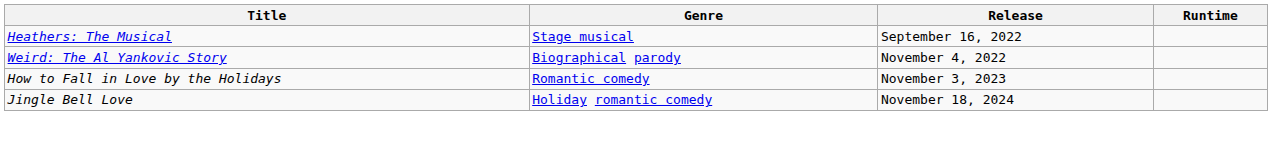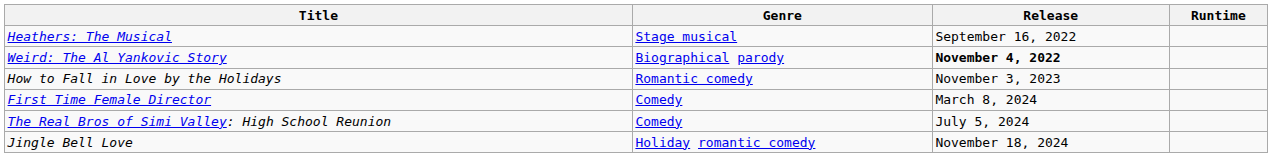Weird: The Al Yankovic Story | Release: normal -> bold
+ row: First Time Female Director | Comedy | March 8, 2024
+ row: The Real Bros of Simi Valley: High School Reunion | Comedy | July 5, 2024
